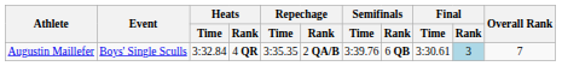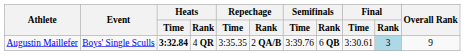Augustin Maillefer | Heats / Time: normal -> bold
Augustin Maillefer | Overall Rank: 7 -> 9
